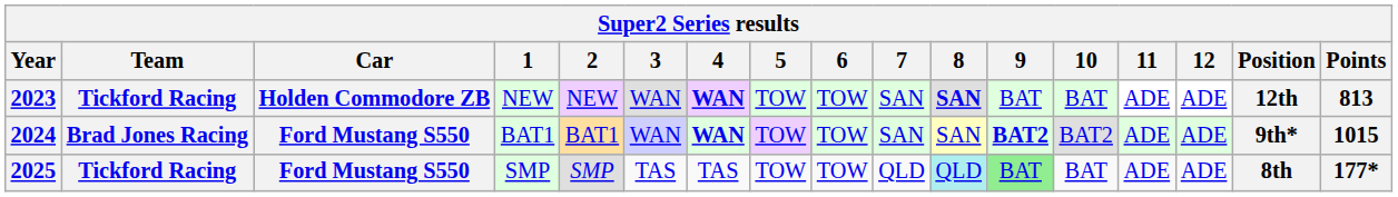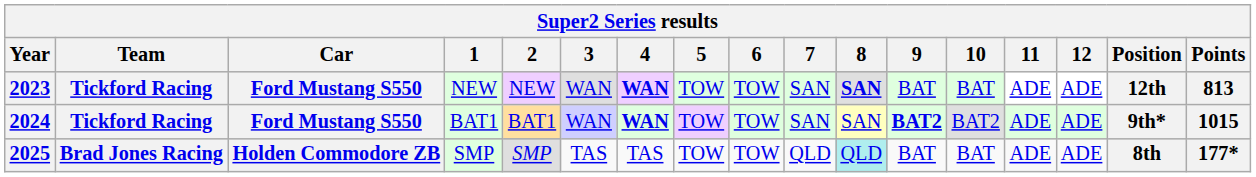2023 | Car: Holden Commodore ZB -> Ford Mustang S550
2024 | Team: Brad Jones Racing -> Tickford Racing
2025 | Team: Tickford Racing -> Brad Jones Racing
2025 | Car: Ford Mustang S550 -> Holden Commodore ZB
2025 | 9: lightgreen background -> no background
